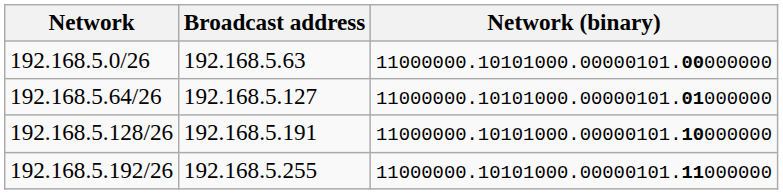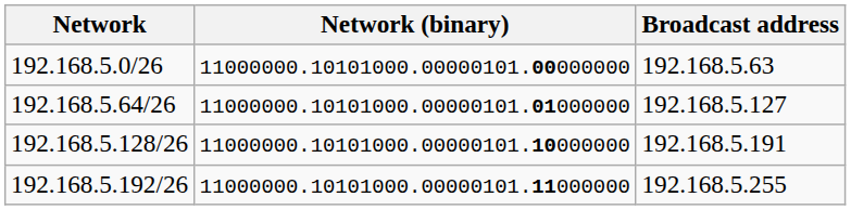columns swapped: Network (binary) <-> Broadcast address
